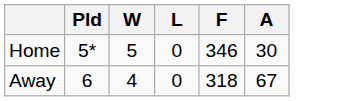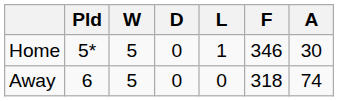+ column: D | 0 | 0
Home | L: 0 -> 1
Away | W: 4 -> 5
Away | A: 67 -> 74
